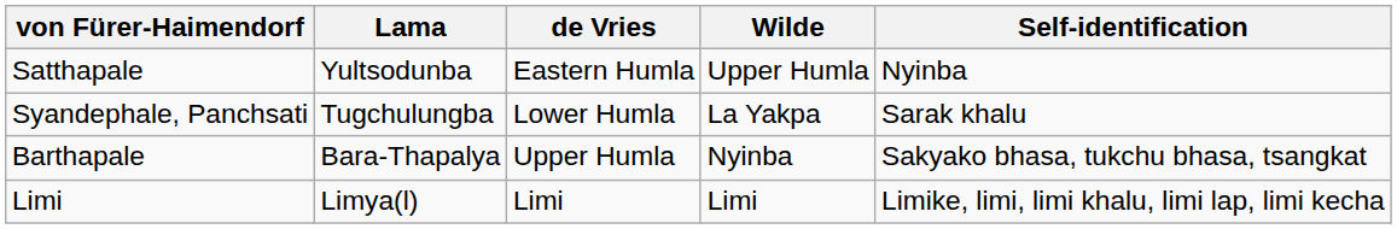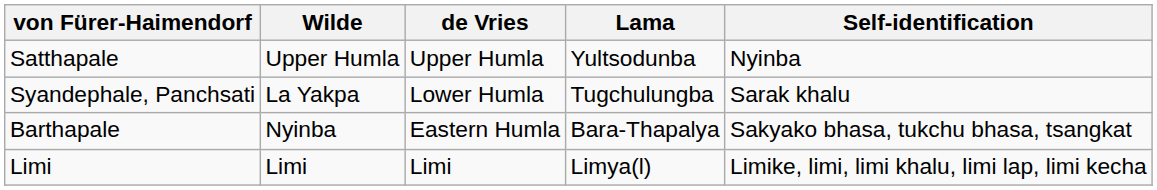columns swapped: Wilde <-> Lama
Satthapale | de Vries: Eastern Humla -> Upper Humla
Barthapale | de Vries: Upper Humla -> Eastern Humla
